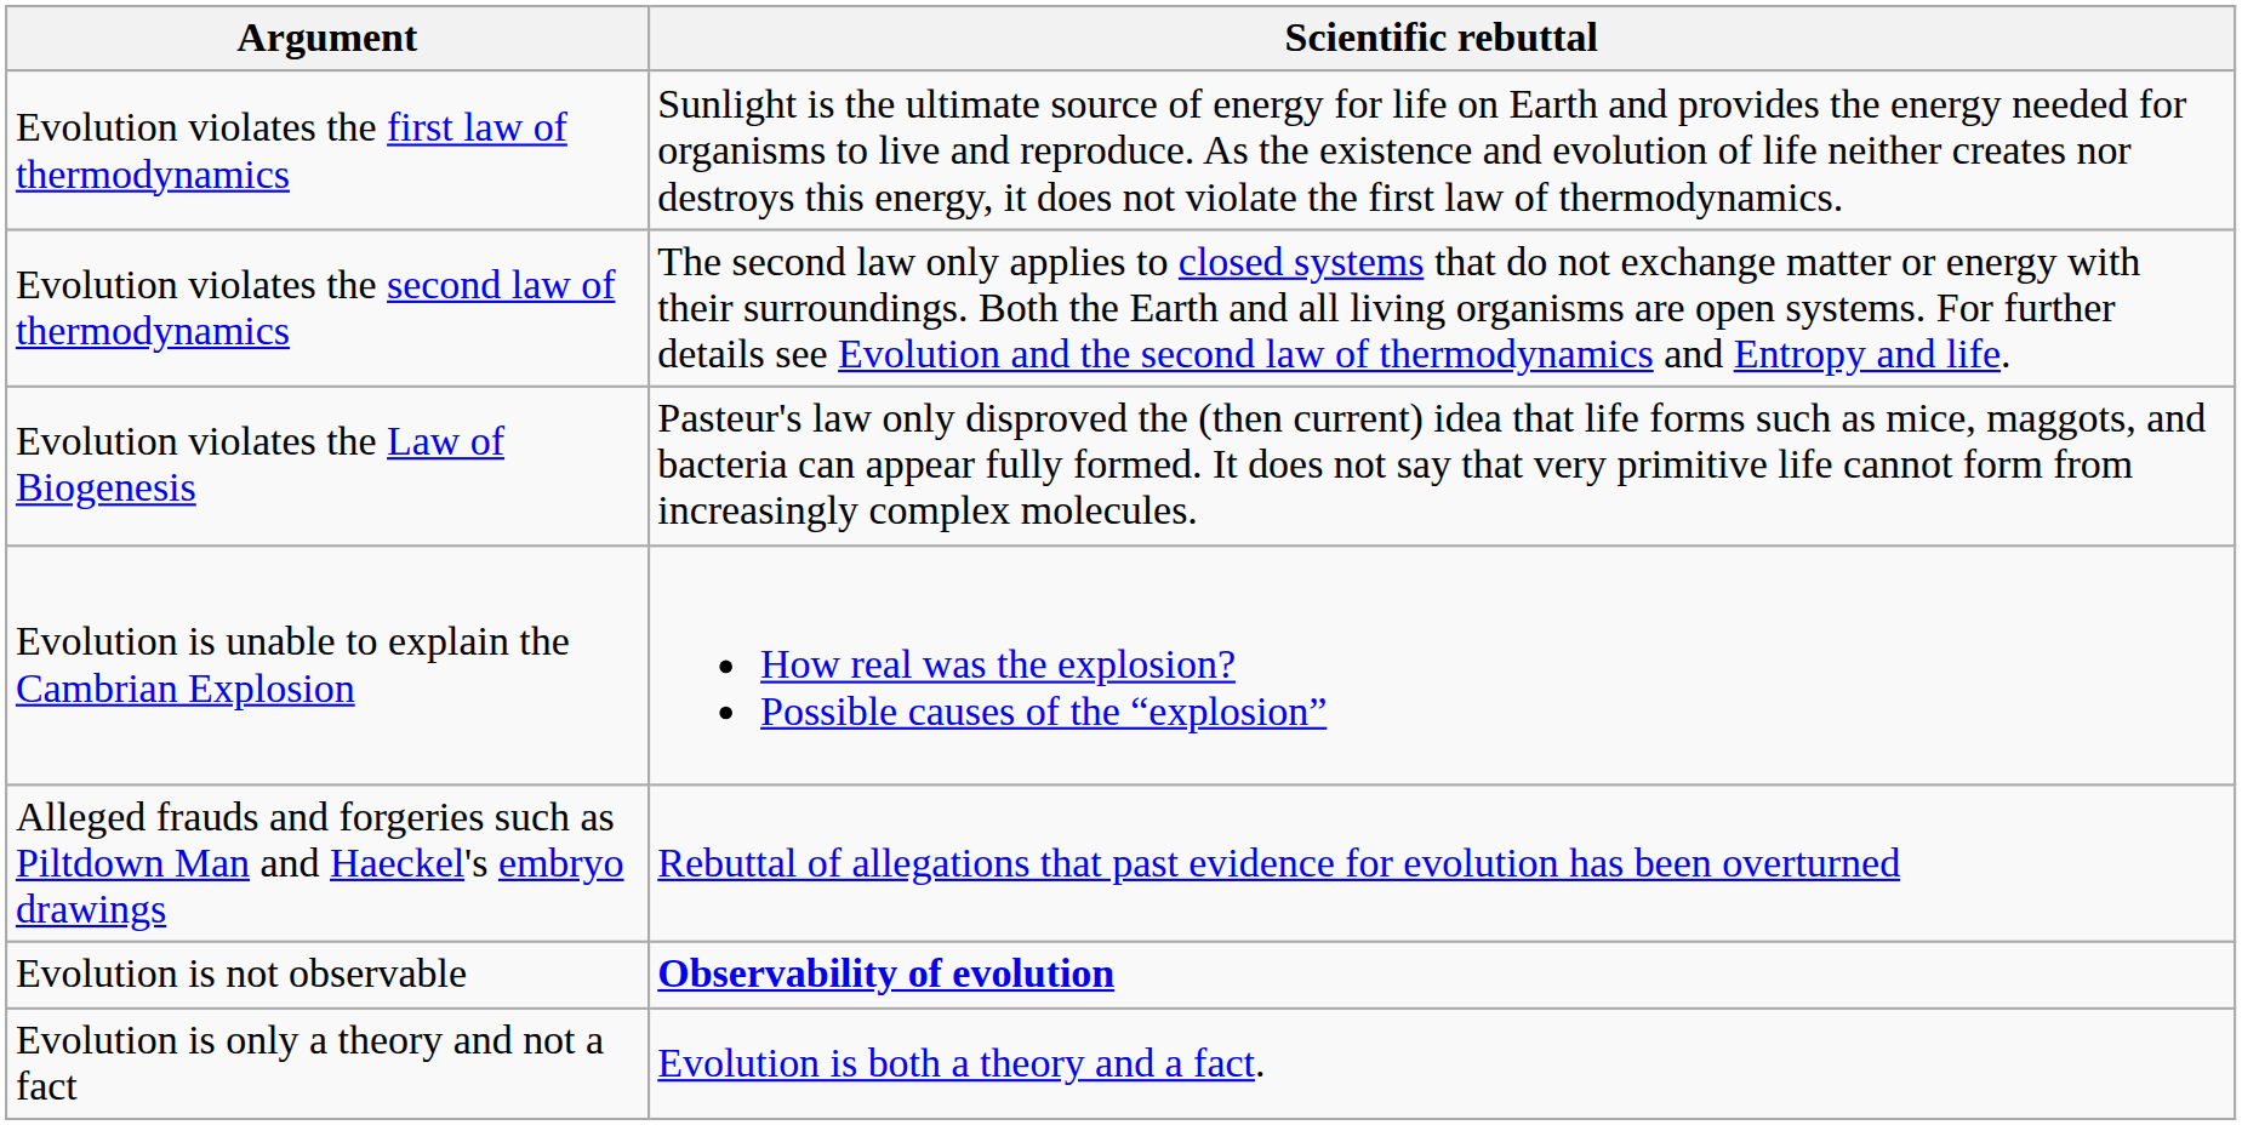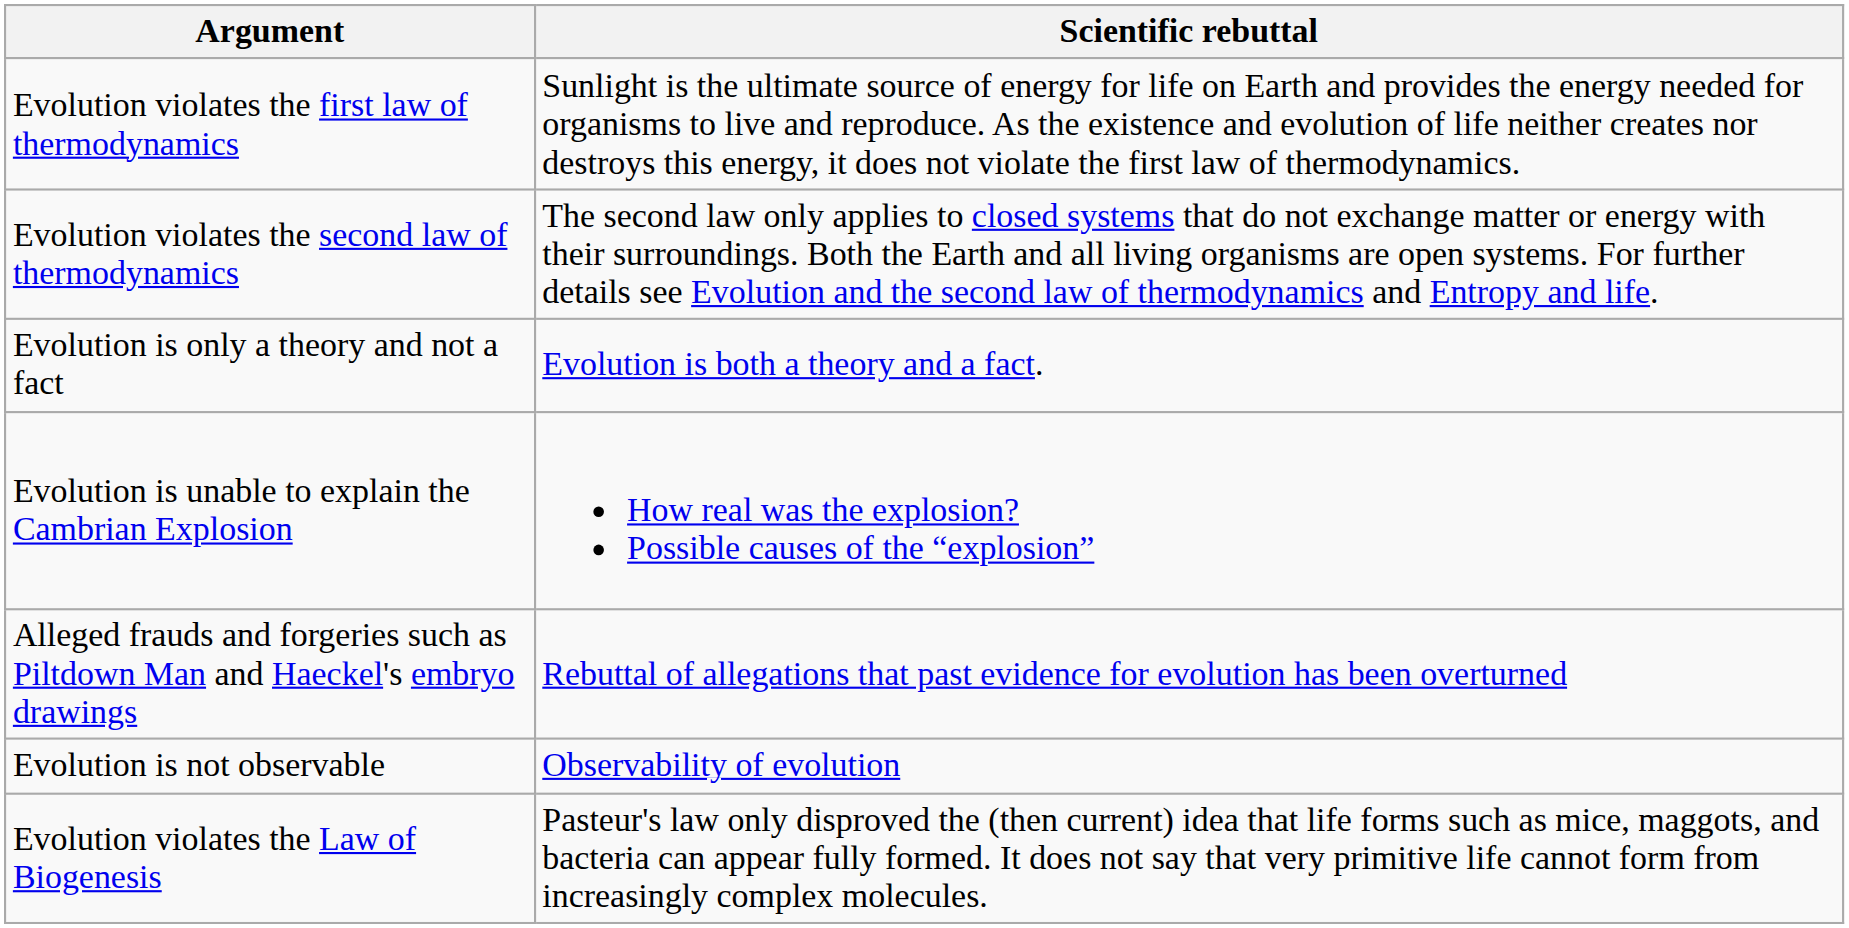rows swapped: Evolution violates the Law of Biogenesis <-> Evolution is only a theory and not a fact
Evolution is not observable | Scientific rebuttal: bold -> normal
